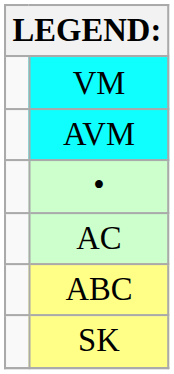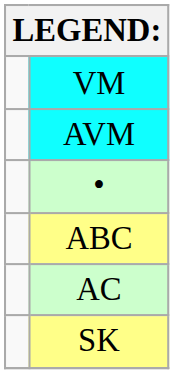rows swapped: AC <-> ABC
